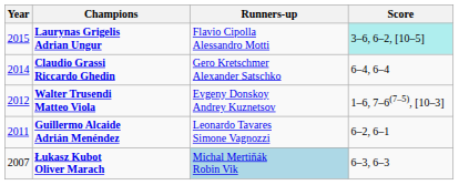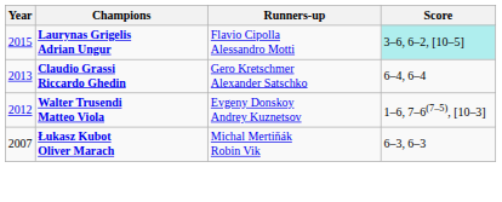Claudio Grassi Riccardo Ghedin | Year: 2014 -> 2013
- row: 2011 | Guillermo Alcaide Adrián Menéndez | Leonardo Tavares Simone Vagnozzi | 6–2, 6–1
Łukasz Kubot Oliver Marach | Runners-up: lightblue background -> no background
